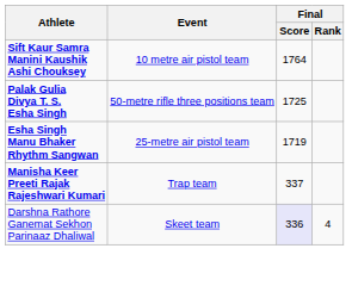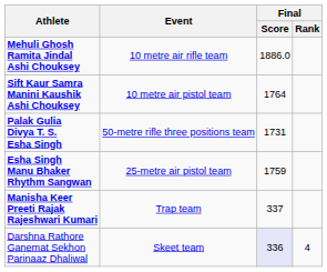+ row: Mehuli Ghosh Ramita Jindal Ashi Chouksey | 10 metre air rifle team | 1886.0
Palak Gulia Divya T. S. Esha Singh | Final / Score: 1725 -> 1731
Esha Singh Manu Bhaker Rhythm Sangwan | Final / Score: 1719 -> 1759
